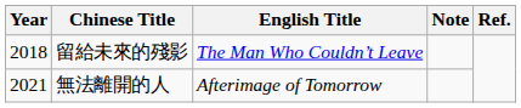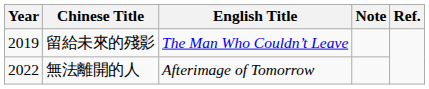留給未來的殘影 | Year: 2018 -> 2019
無法離開的人 | Year: 2021 -> 2022
